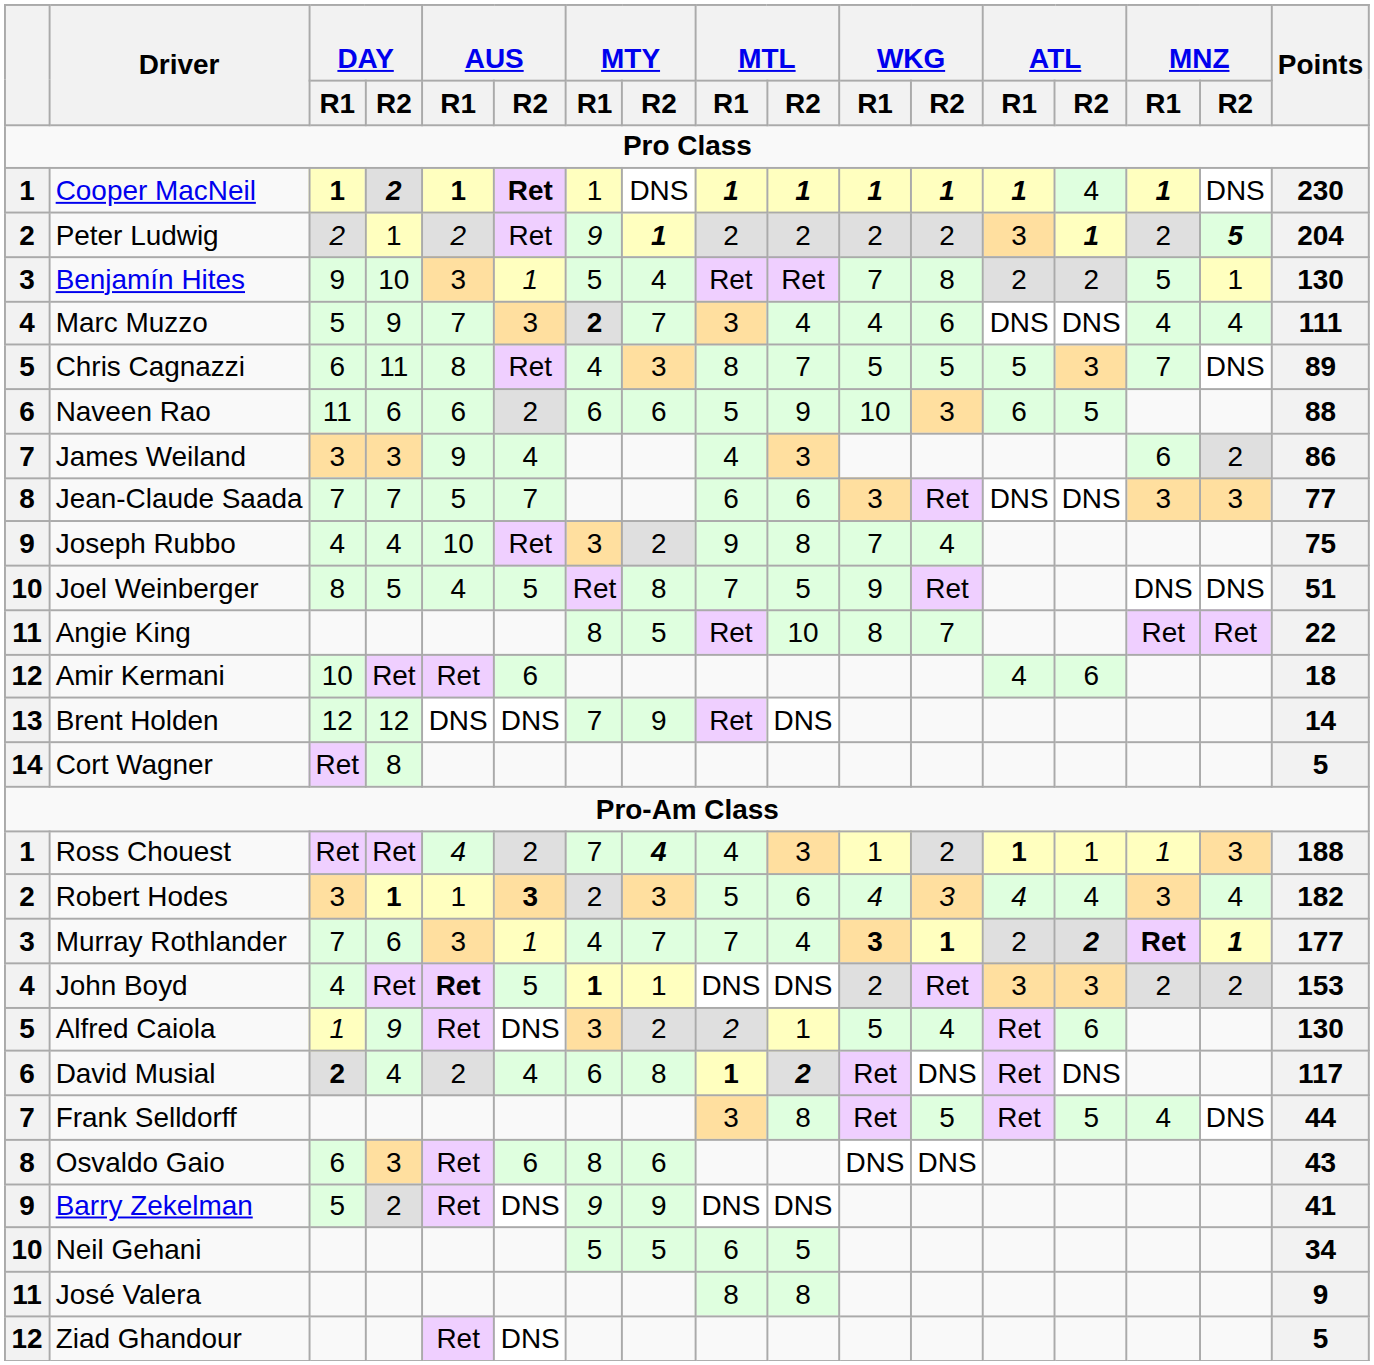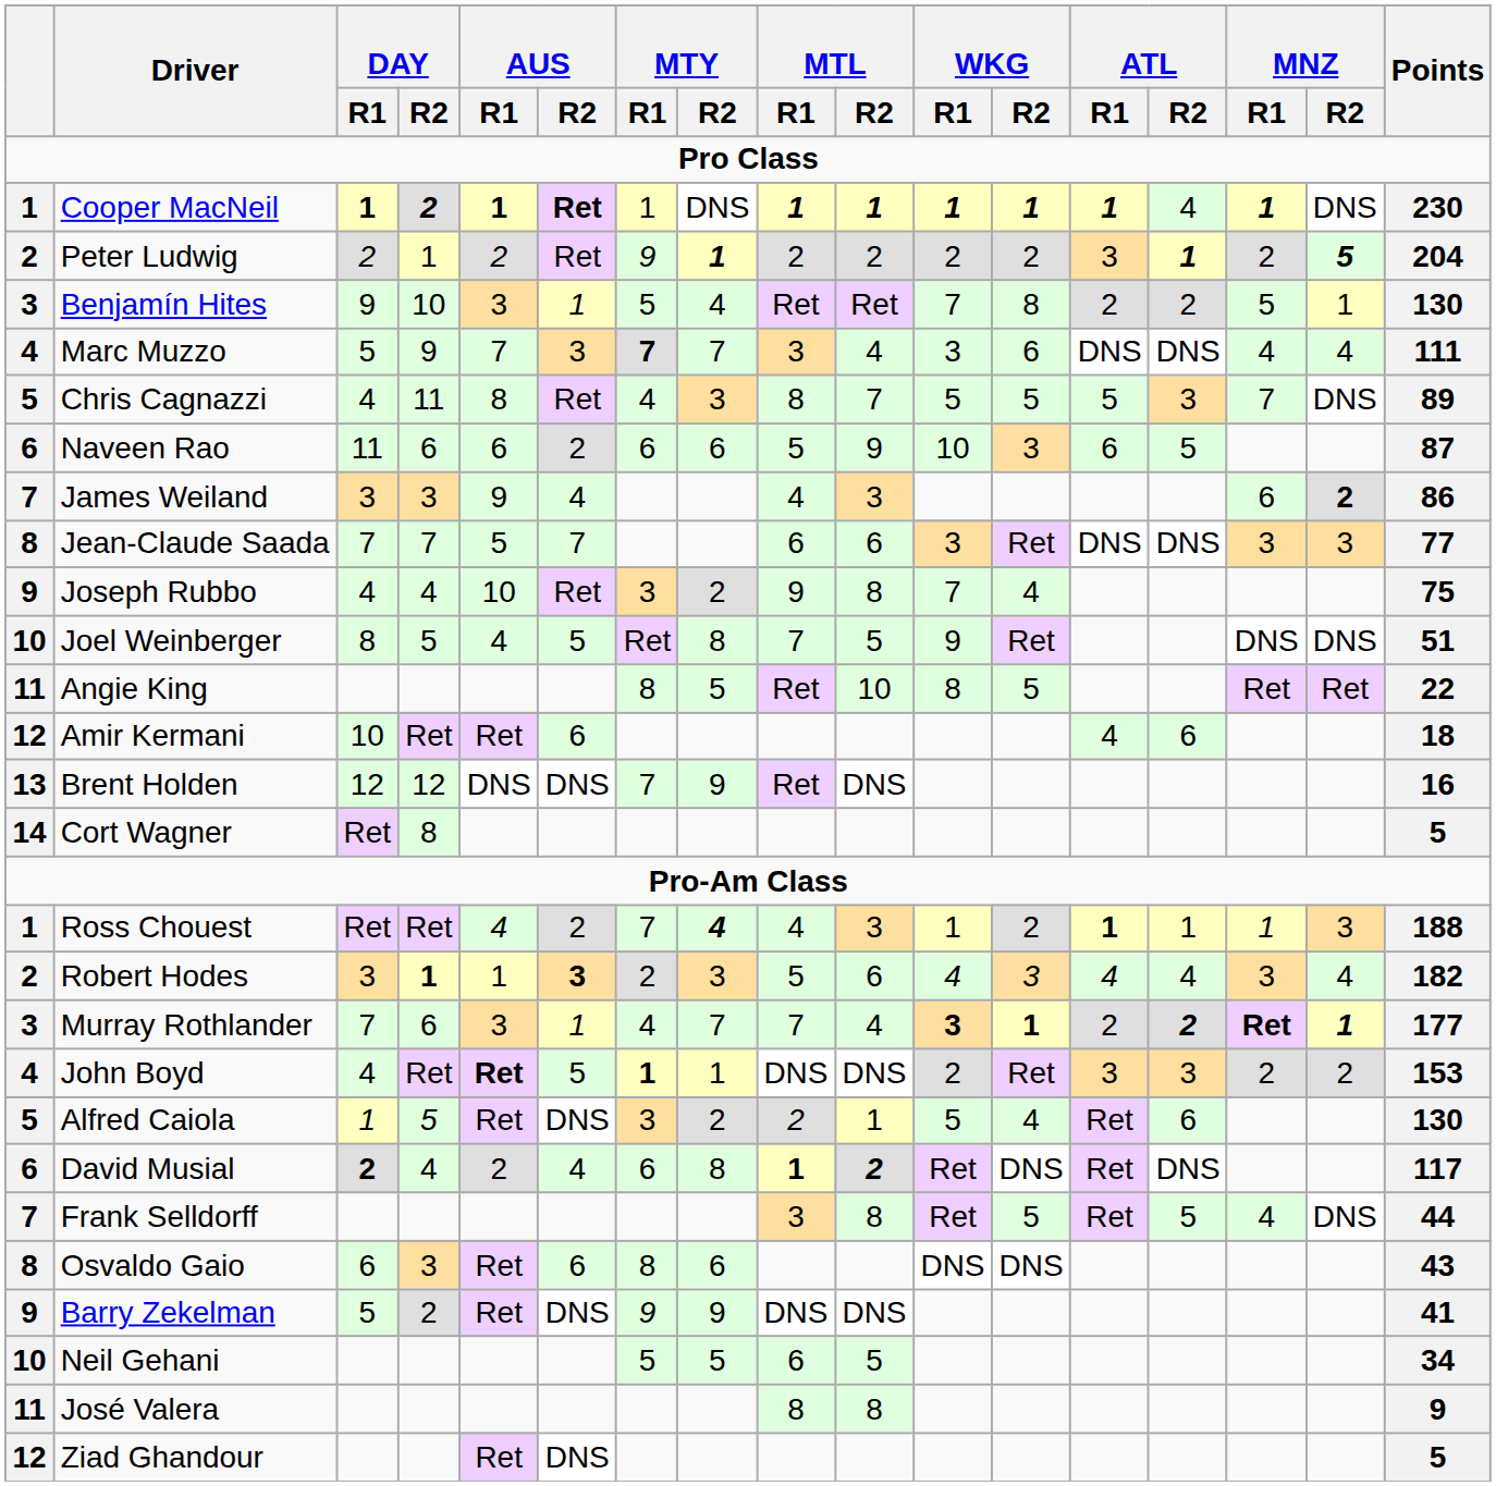Marc Muzzo | MTY / R1: 2 -> 7
Marc Muzzo | WKG / R1: 4 -> 3
Chris Cagnazzi | DAY / R1: 6 -> 4
Naveen Rao | Points: 88 -> 87
James Weiland | MNZ / R2: normal -> bold
Angie King | WKG / R2: 7 -> 5
Brent Holden | Points: 14 -> 16
Alfred Caiola | DAY / R2: 9 -> 5
